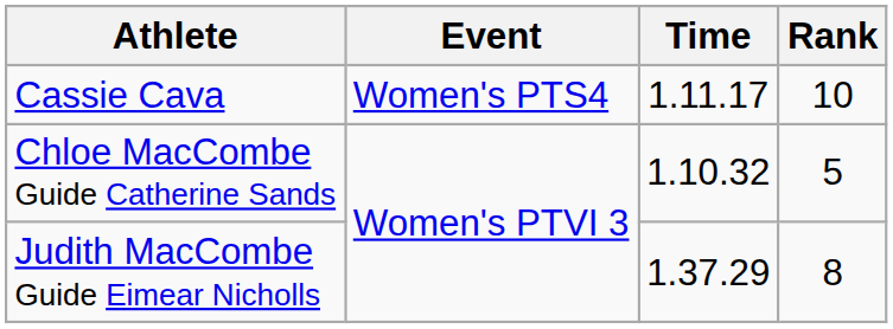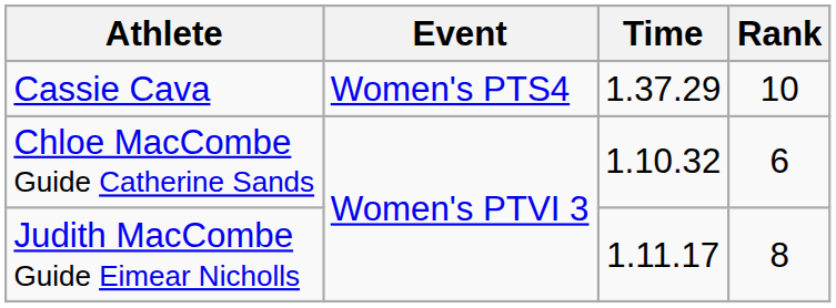Cassie Cava | Time: 1.11.17 -> 1.37.29
Chloe MacCombe Guide Catherine Sands | Rank: 5 -> 6
Judith MacCombe Guide Eimear Nicholls | Time: 1.37.29 -> 1.11.17
